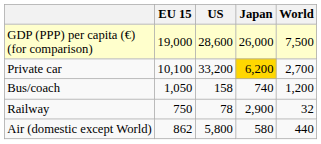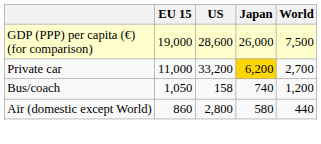Private car | EU 15: 10,100 -> 11,000
- row: Railway | 750 | 78 | 2,900 | 32
Air (domestic except World) | EU 15: 862 -> 860
Air (domestic except World) | US: 5,800 -> 2,800
